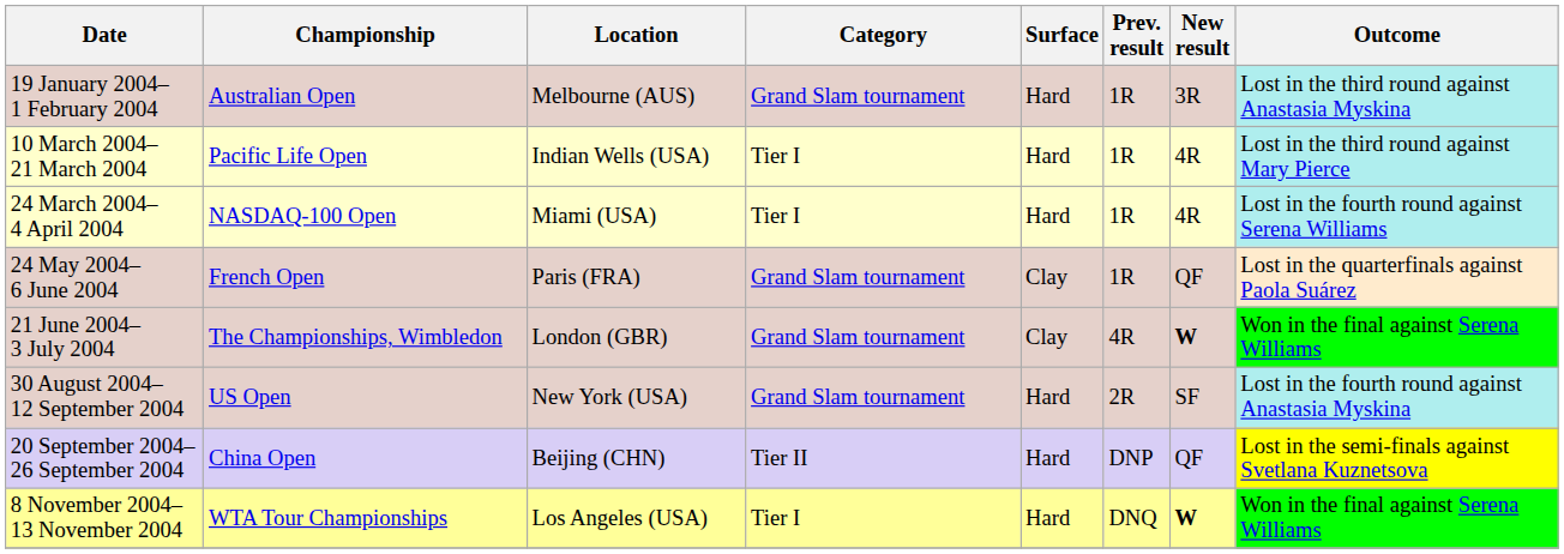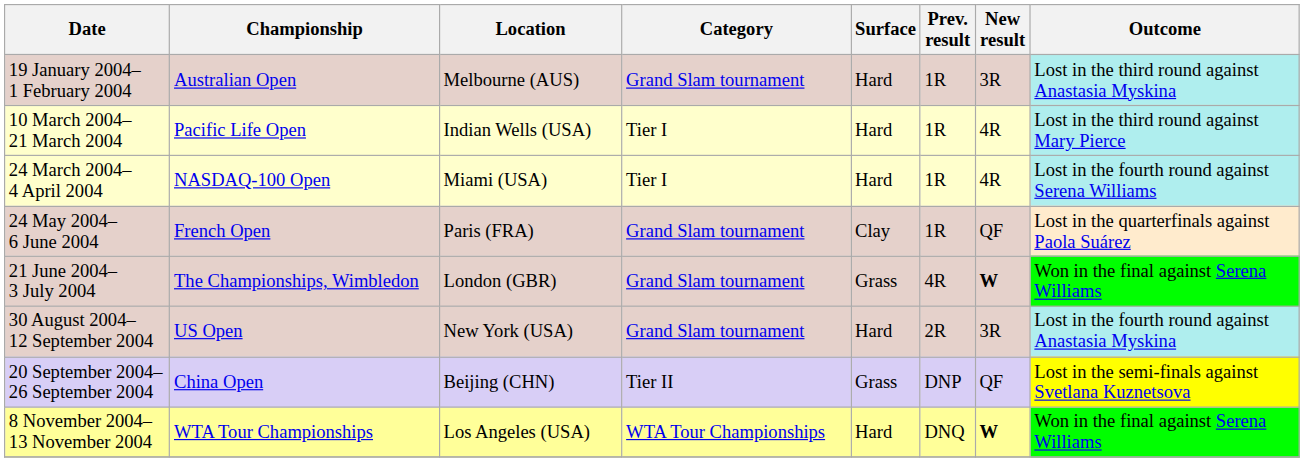21 June 2004– 3 July 2004 | Surface: Clay -> Grass
30 August 2004– 12 September 2004 | New result: SF -> 3R
20 September 2004– 26 September 2004 | Surface: Hard -> Grass
8 November 2004– 13 November 2004 | Category: Tier I -> WTA Tour Championships
